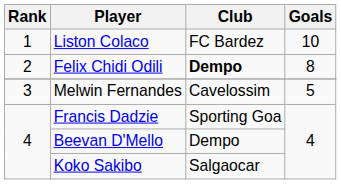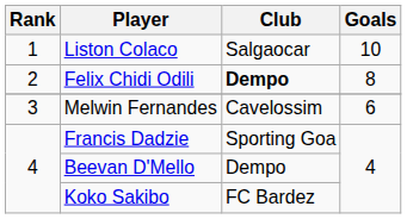Liston Colaco | Club: FC Bardez -> Salgaocar
Melwin Fernandes | Goals: 5 -> 6
Koko Sakibo | Club: Salgaocar -> FC Bardez
